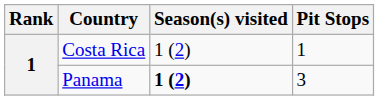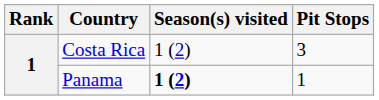Costa Rica | Pit Stops: 1 -> 3
Panama | Pit Stops: 3 -> 1
